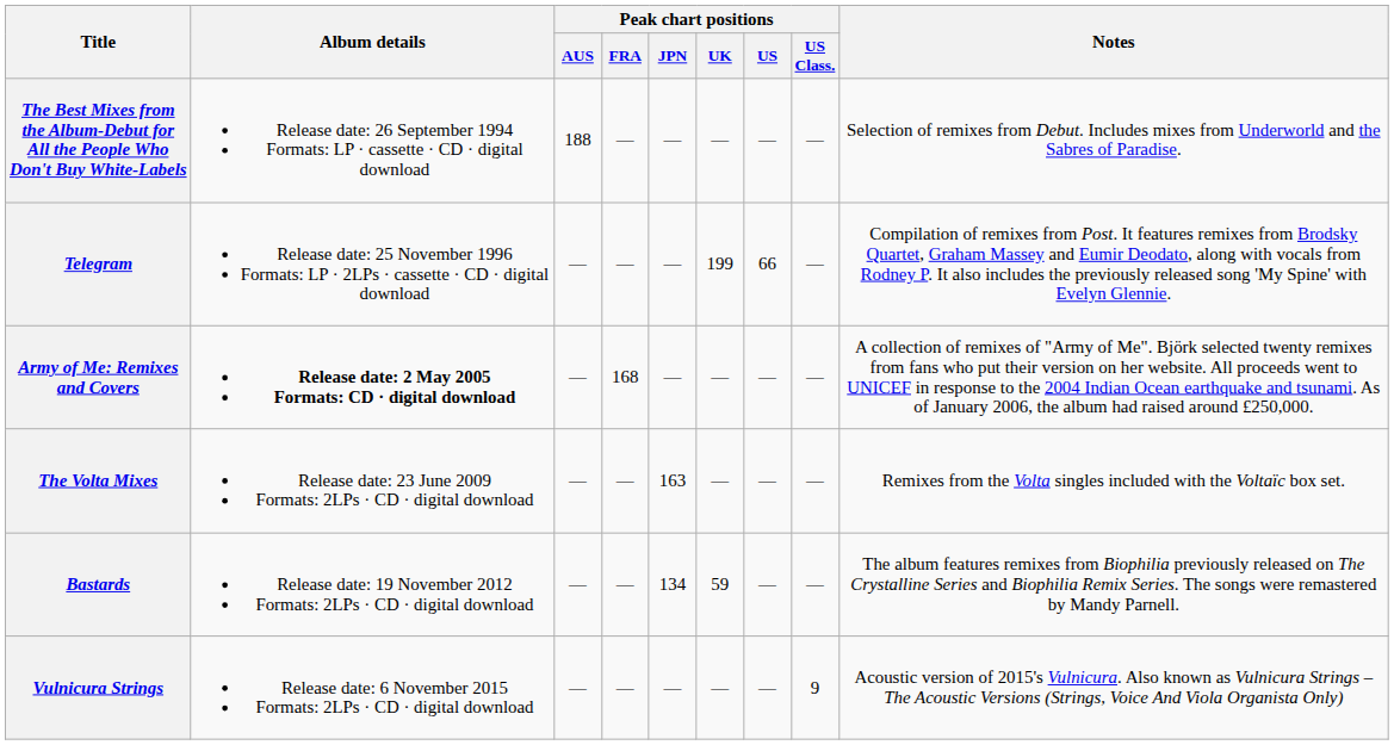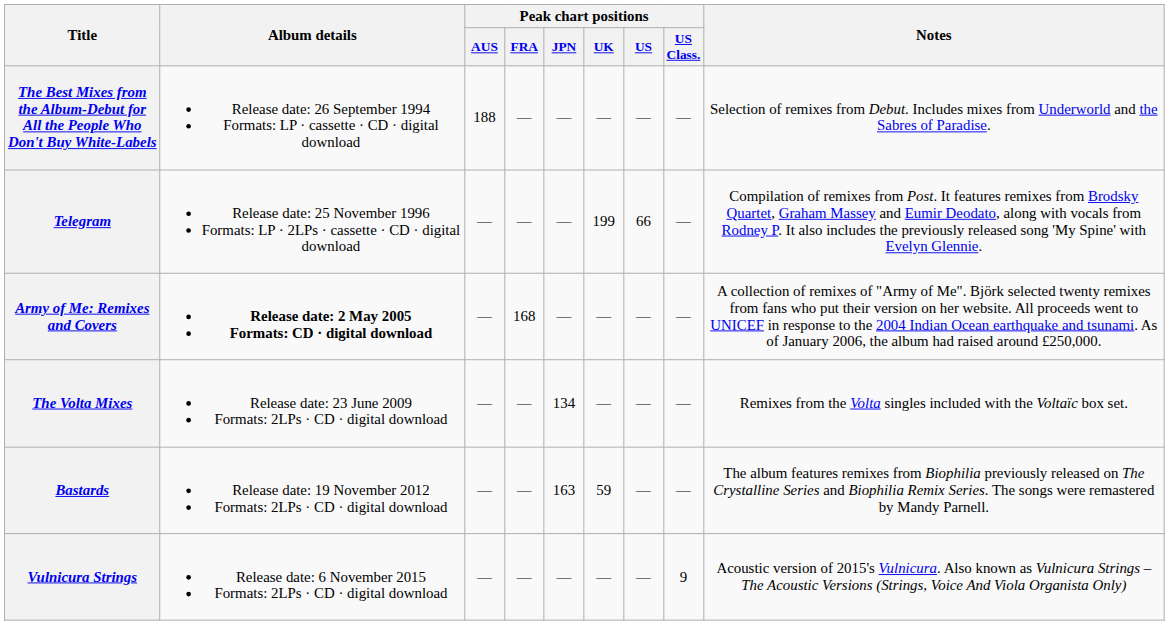The Volta Mixes | Peak chart positions / JPN: 163 -> 134
Bastards | Peak chart positions / JPN: 134 -> 163
